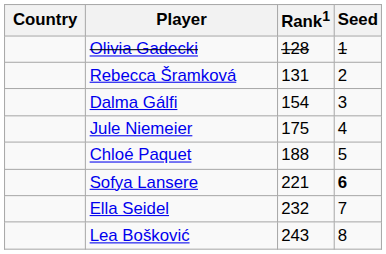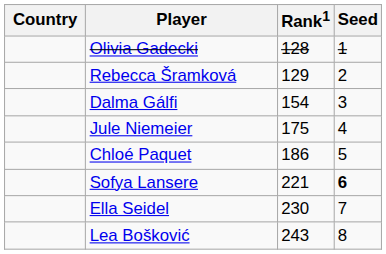Rebecca Šramková | Rank1: 131 -> 129
Chloé Paquet | Rank1: 188 -> 186
Ella Seidel | Rank1: 232 -> 230
